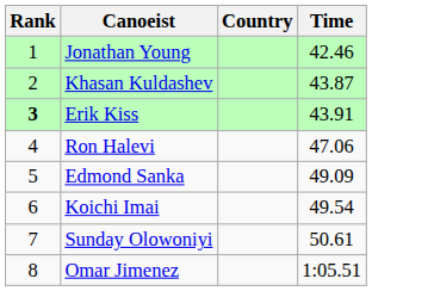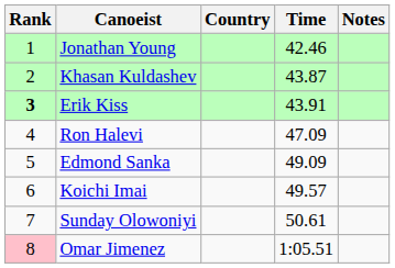+ column: Notes
Ron Halevi | Time: 47.06 -> 47.09
Koichi Imai | Time: 49.54 -> 49.57
Omar Jimenez | Rank: no background -> pink background
